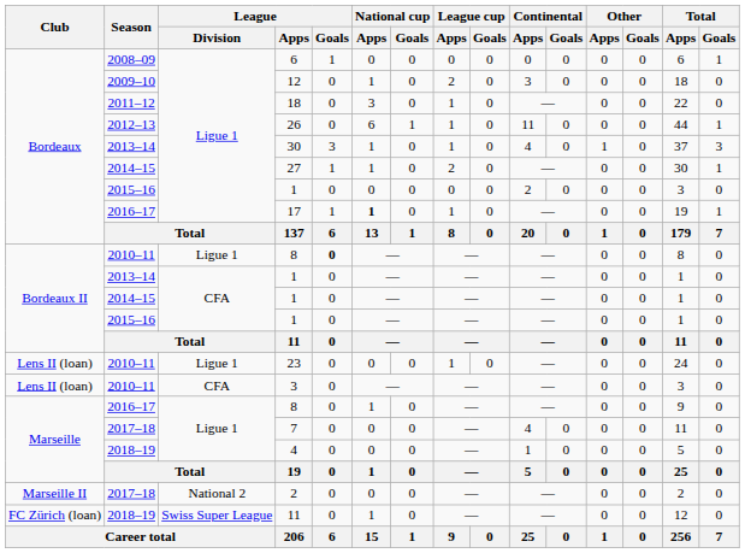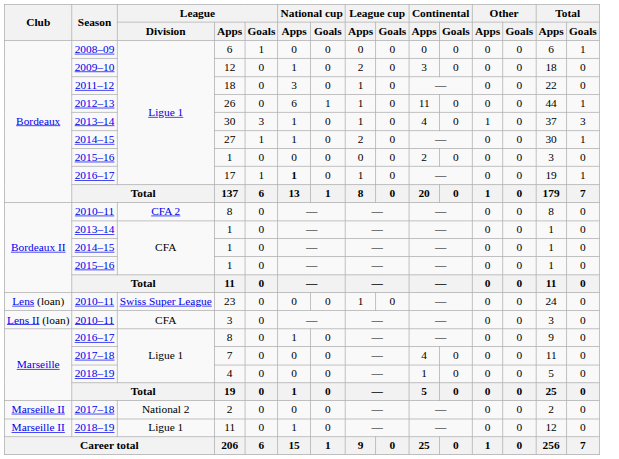2010–11 / 8 | League / Division: Ligue 1 -> CFA 2
2010–11 / 8 | League / Goals: bold -> normal
23 | Club: Lens II (loan) -> Lens (loan)
23 | League / Division: Ligue 1 -> Swiss Super League
2018–19 / 11 | Club: FC Zürich (loan) -> Marseille II
2018–19 / 11 | League / Division: Swiss Super League -> Ligue 1
